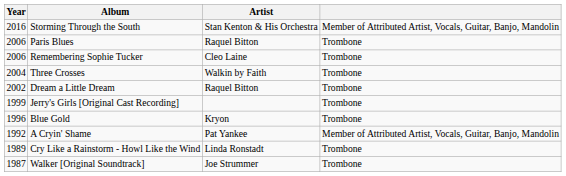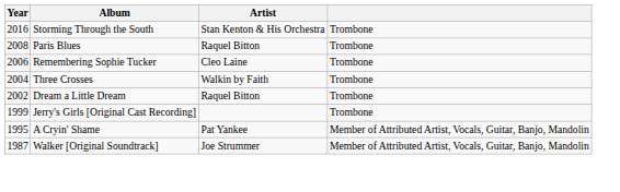Storming Through the South | column 4: Member of Attributed Artist, Vocals, Guitar, Banjo, Mandolin -> Trombone
Paris Blues | Year: 2006 -> 2008
- row: 1996 | Blue Gold | Kryon | Trombone
A Cryin' Shame | Year: 1992 -> 1995
- row: 1989 | Cry Like a Rainstorm - Howl Like the Wind | Linda Ronstadt | Trombone
Walker [Original Soundtrack] | column 4: Trombone -> Member of Attributed Artist, Vocals, Guitar, Banjo, Mandolin
